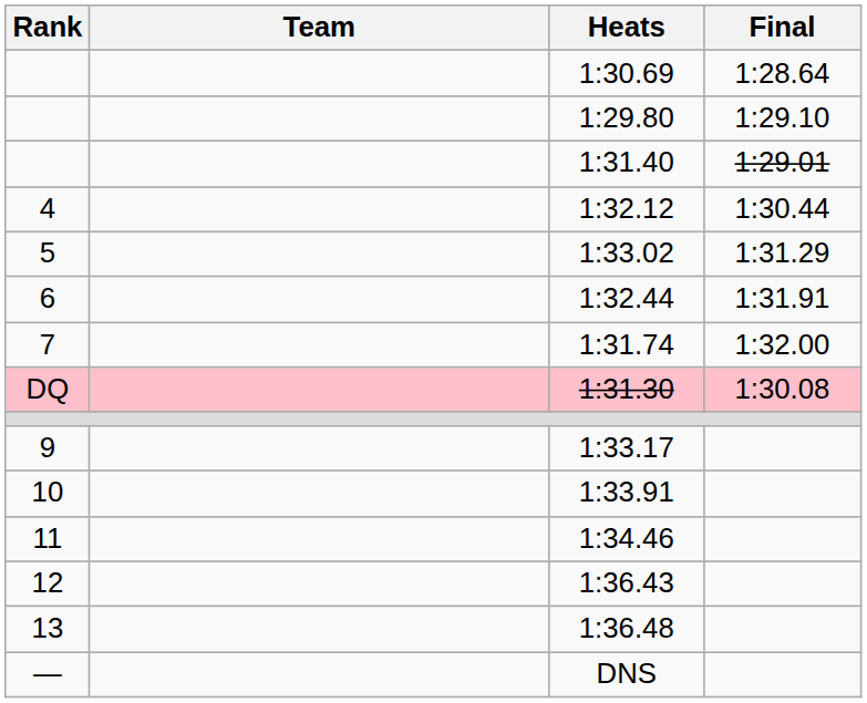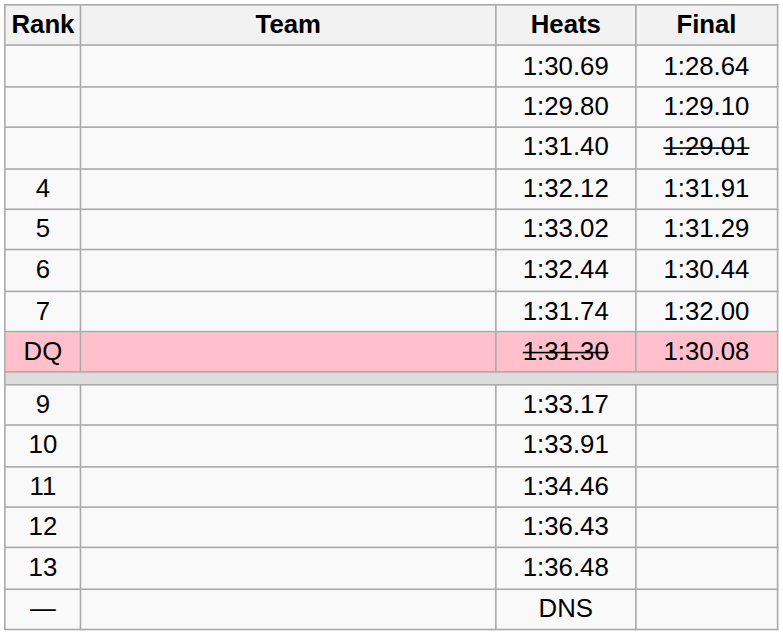1:32.12 | Final: 1:30.44 -> 1:31.91
1:32.44 | Final: 1:31.91 -> 1:30.44
